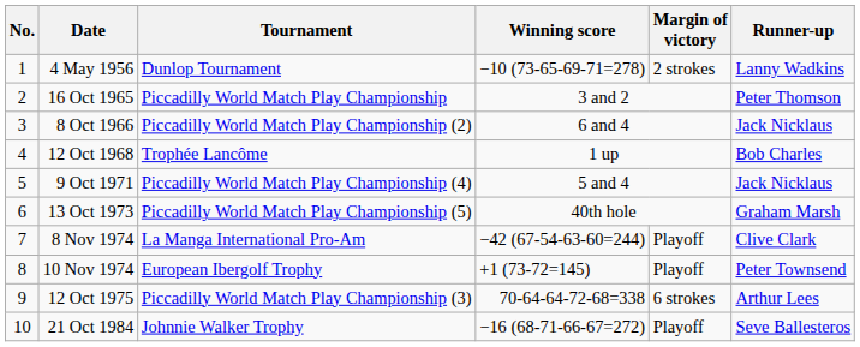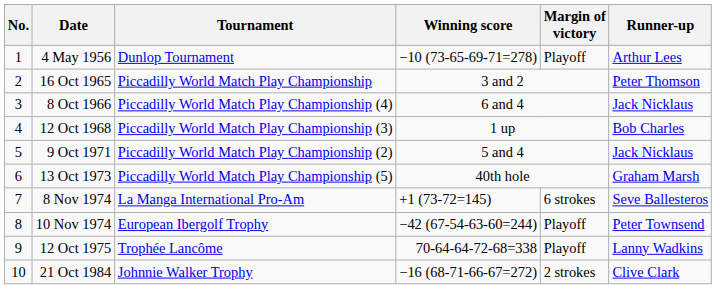4 May 1956 | Margin of victory: 2 strokes -> Playoff
4 May 1956 | Runner-up: Lanny Wadkins -> Arthur Lees
8 Oct 1966 | Tournament: Piccadilly World Match Play Championship (2) -> Piccadilly World Match Play Championship (4)
12 Oct 1968 | Tournament: Trophée Lancôme -> Piccadilly World Match Play Championship (3)
9 Oct 1971 | Tournament: Piccadilly World Match Play Championship (4) -> Piccadilly World Match Play Championship (2)
8 Nov 1974 | Winning score: −42 (67-54-63-60=244) -> +1 (73-72=145)
8 Nov 1974 | Margin of victory: Playoff -> 6 strokes
8 Nov 1974 | Runner-up: Clive Clark -> Seve Ballesteros
10 Nov 1974 | Winning score: +1 (73-72=145) -> −42 (67-54-63-60=244)
12 Oct 1975 | Tournament: Piccadilly World Match Play Championship (3) -> Trophée Lancôme
12 Oct 1975 | Margin of victory: 6 strokes -> Playoff
12 Oct 1975 | Runner-up: Arthur Lees -> Lanny Wadkins
21 Oct 1984 | Margin of victory: Playoff -> 2 strokes
21 Oct 1984 | Runner-up: Seve Ballesteros -> Clive Clark
